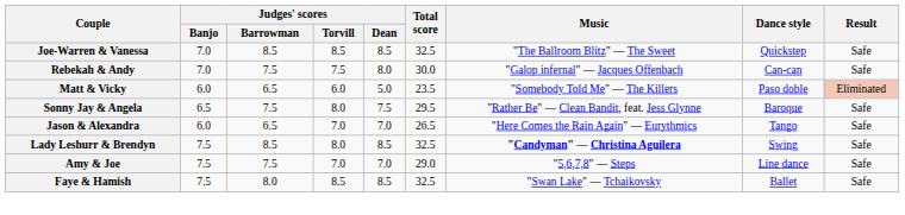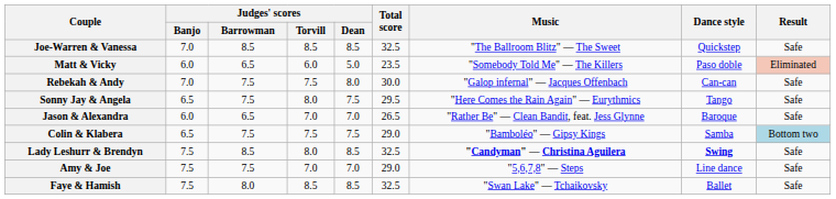rows swapped: Matt & Vicky <-> Rebekah & Andy
Sonny Jay & Angela | Music: "Rather Be" — Clean Bandit, feat. Jess Glynne -> "Here Comes the Rain Again" — Eurythmics
Sonny Jay & Angela | Dance style: Baroque -> Tango
Jason & Alexandra | Music: "Here Comes the Rain Again" — Eurythmics -> "Rather Be" — Clean Bandit, feat. Jess Glynne
Jason & Alexandra | Dance style: Tango -> Baroque
+ row: Colin & Klabera | 6.5 | 7.5 | 7.5 | 7.5 | 29.0 | "Bamboléo" — Gipsy Kings | Samba | Bottom two
Lady Leshurr & Brendyn | Dance style: normal -> bold
